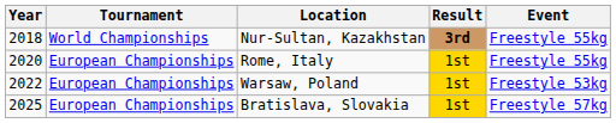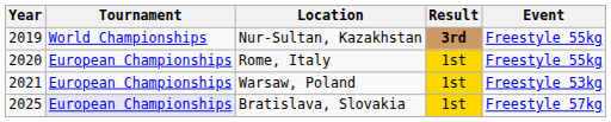Nur-Sultan, Kazakhstan | Year: 2018 -> 2019
Warsaw, Poland | Year: 2022 -> 2021
Bratislava, Slovakia | Tournament: no background -> lavender background
